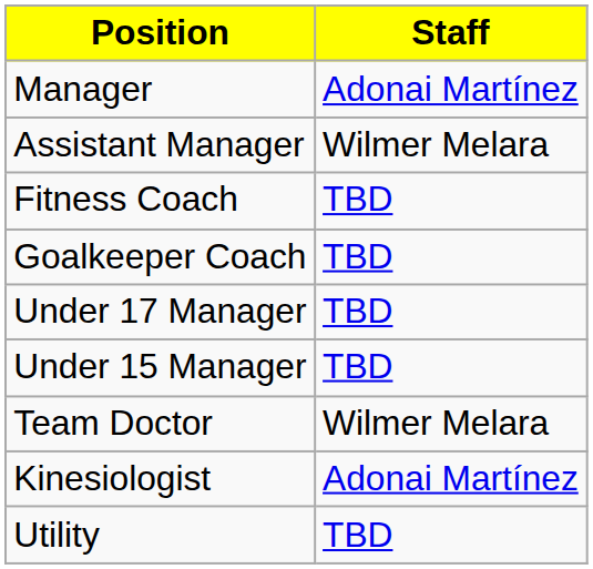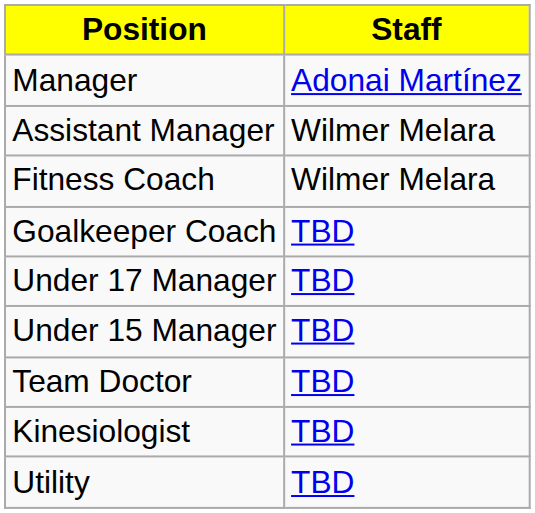Fitness Coach | Staff: TBD -> Wilmer Melara
Team Doctor | Staff: Wilmer Melara -> TBD
Kinesiologist | Staff: Adonai Martínez -> TBD
